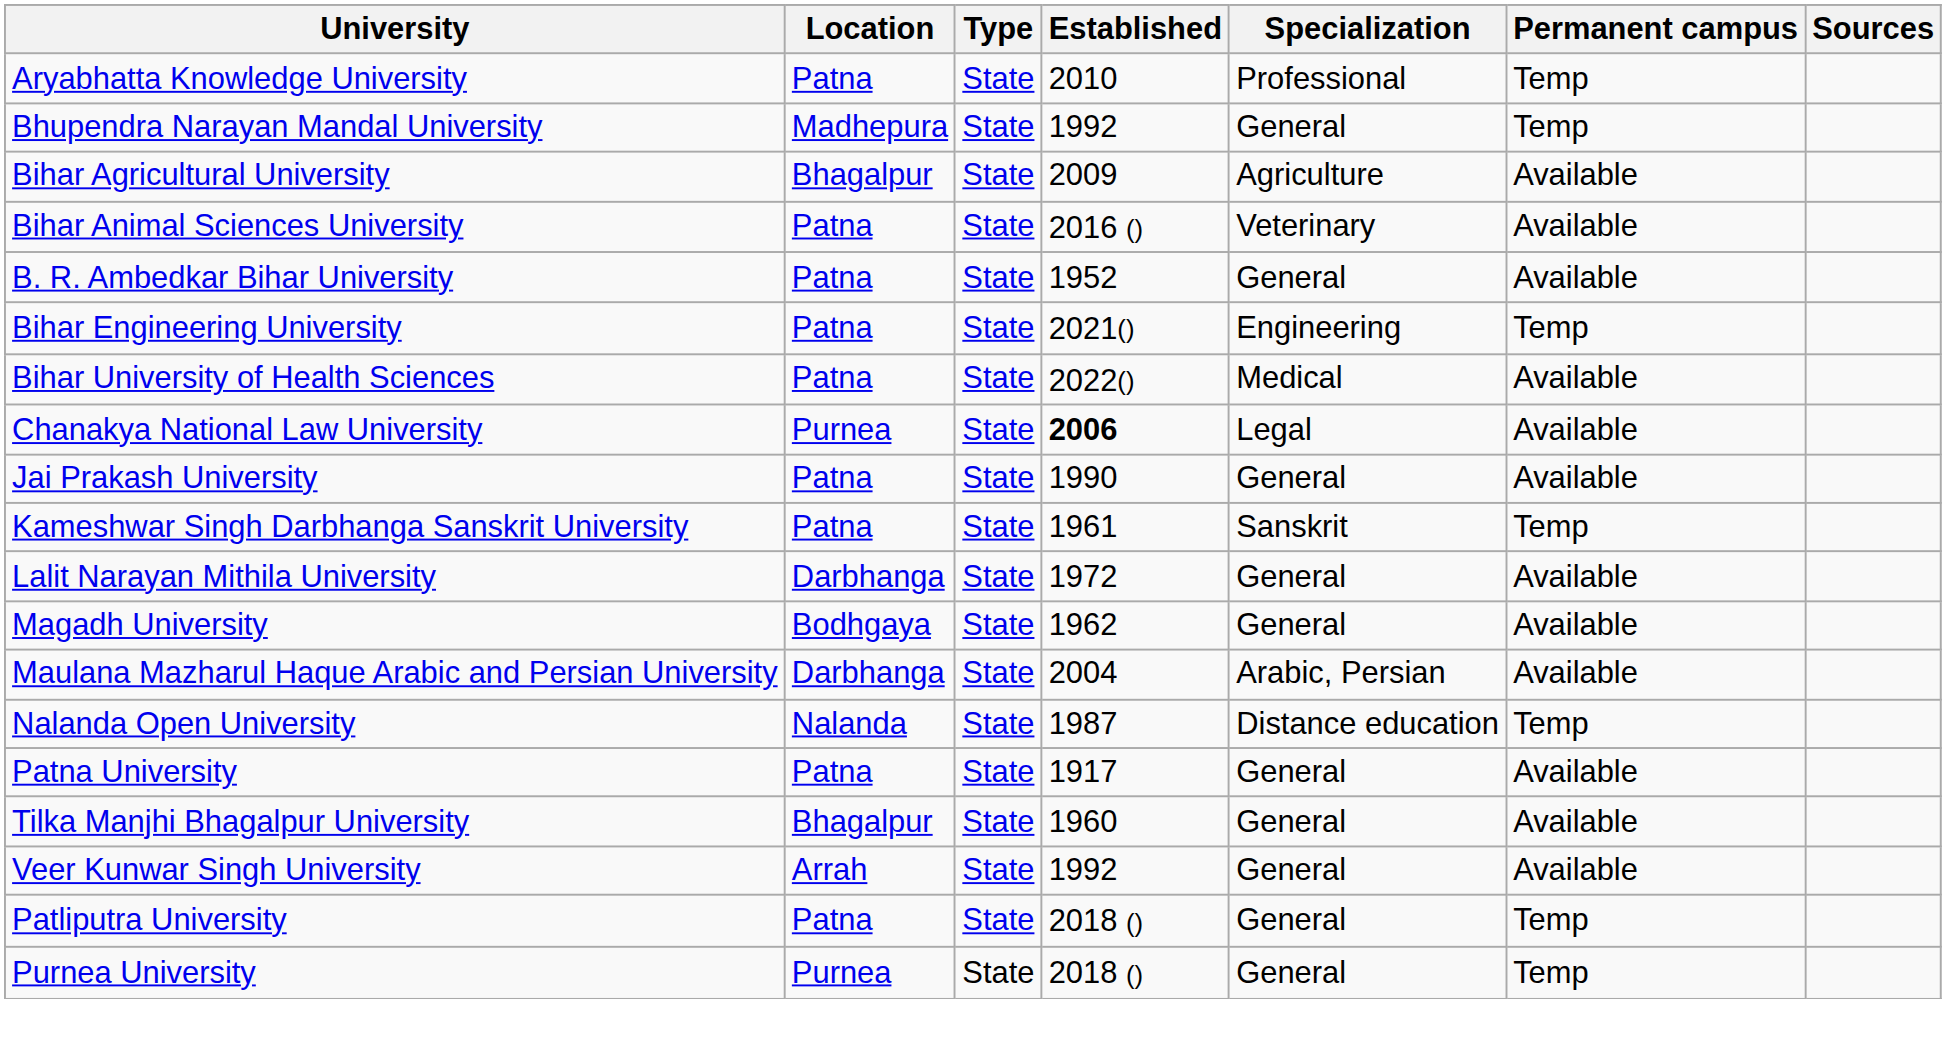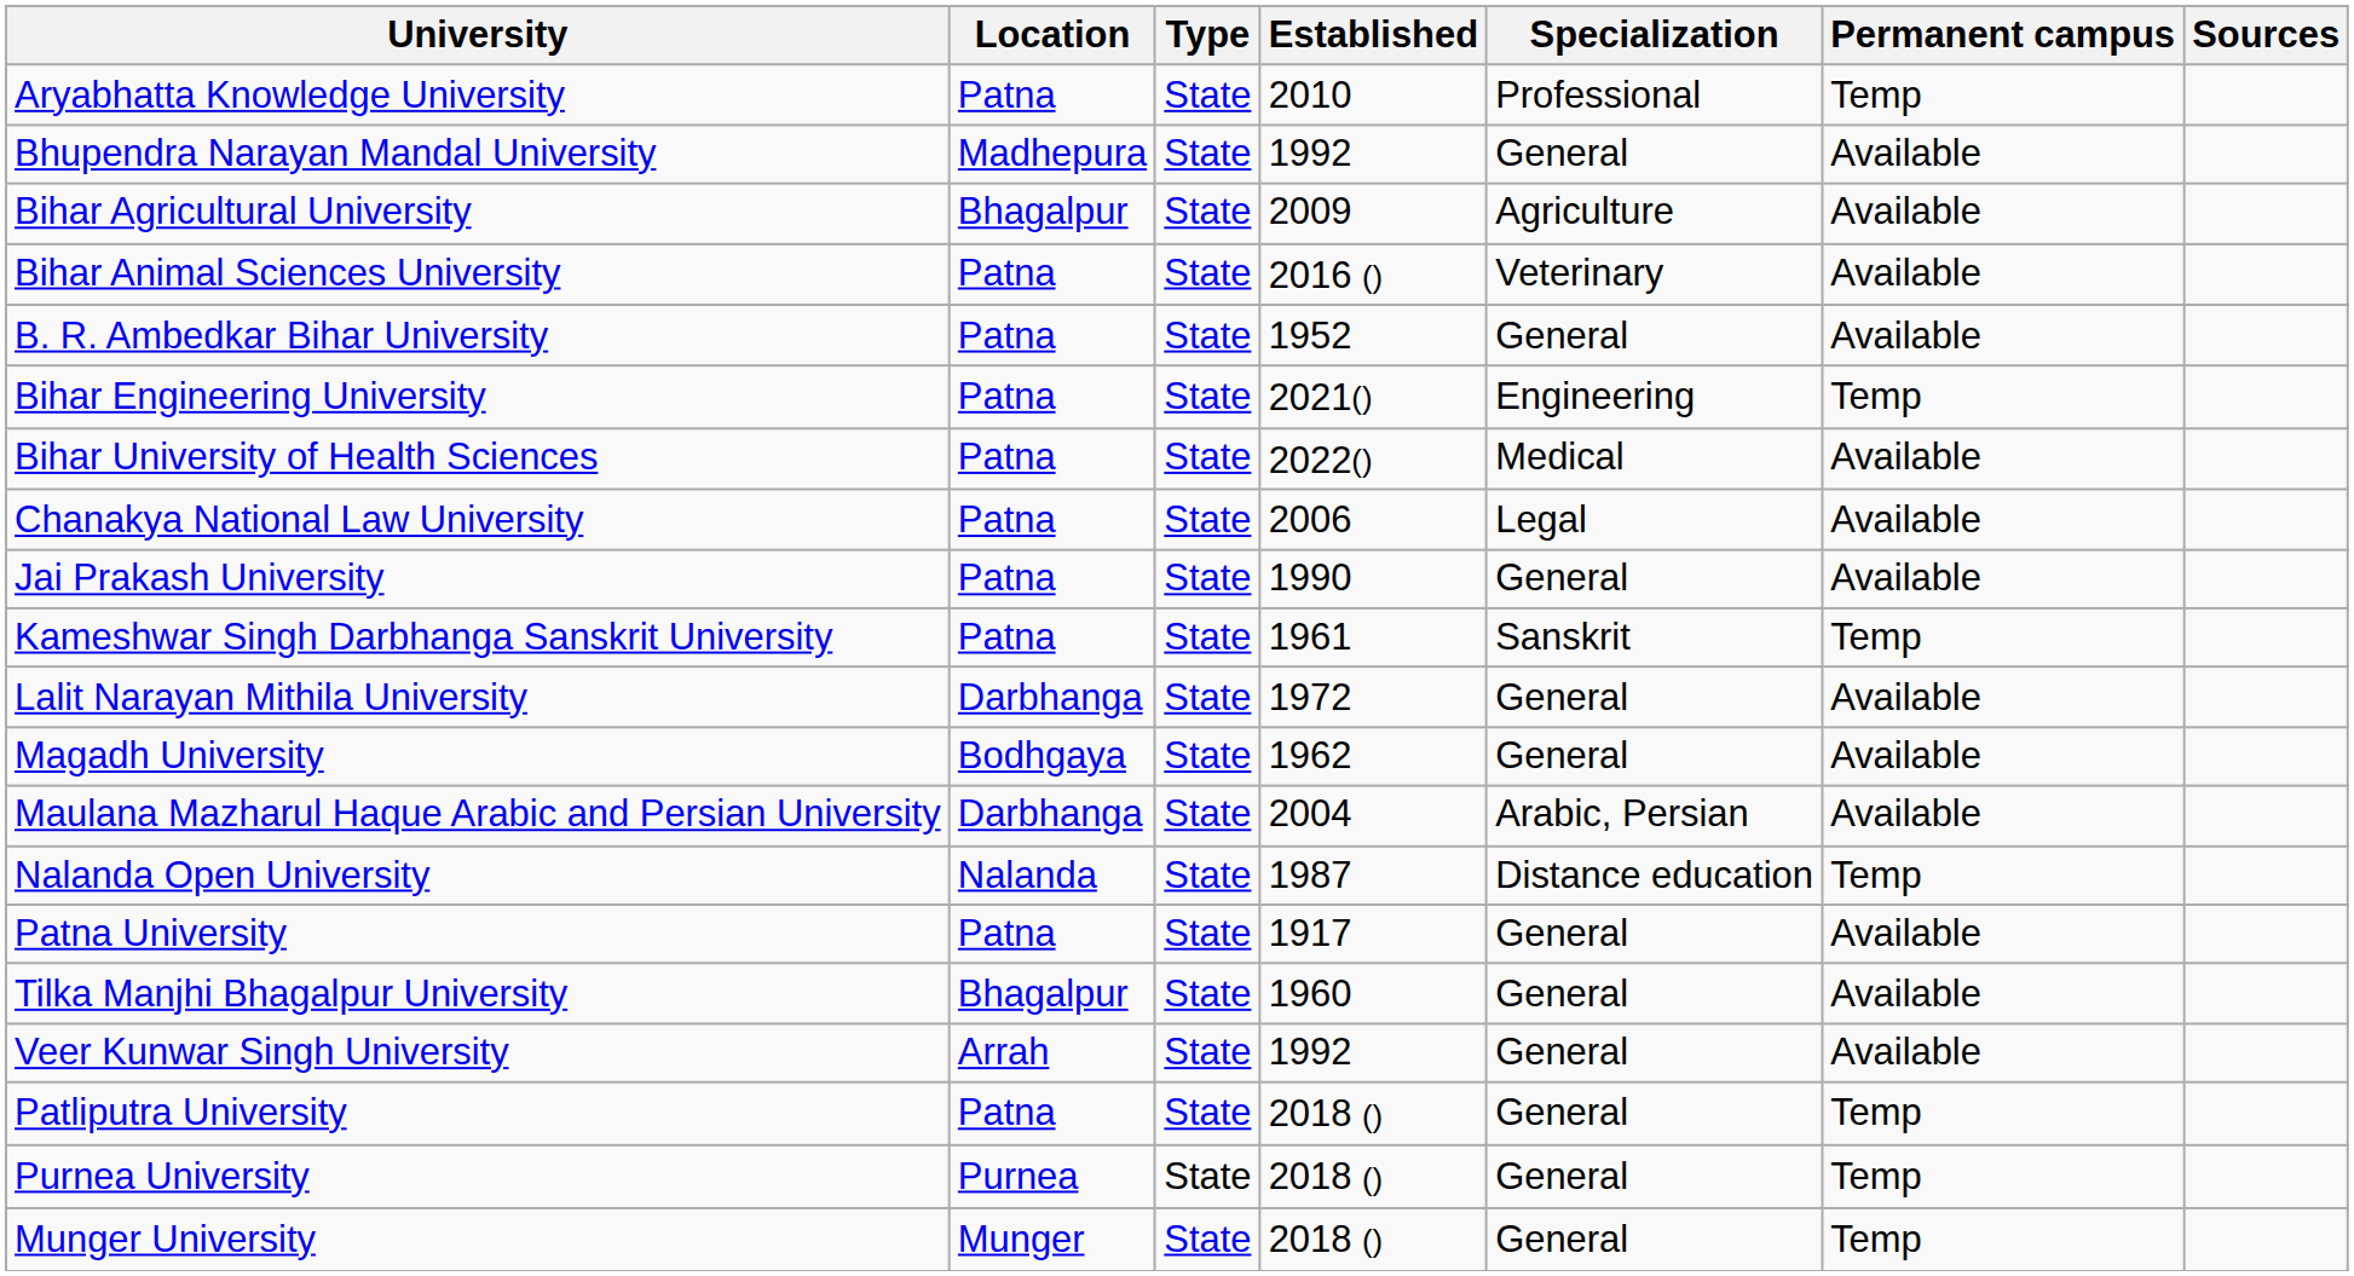Bhupendra Narayan Mandal University | Permanent campus: Temp -> Available
Chanakya National Law University | Location: Purnea -> Patna
Chanakya National Law University | Established: bold -> normal
+ row: Munger University | Munger | State | 2018 () | General | Temp
